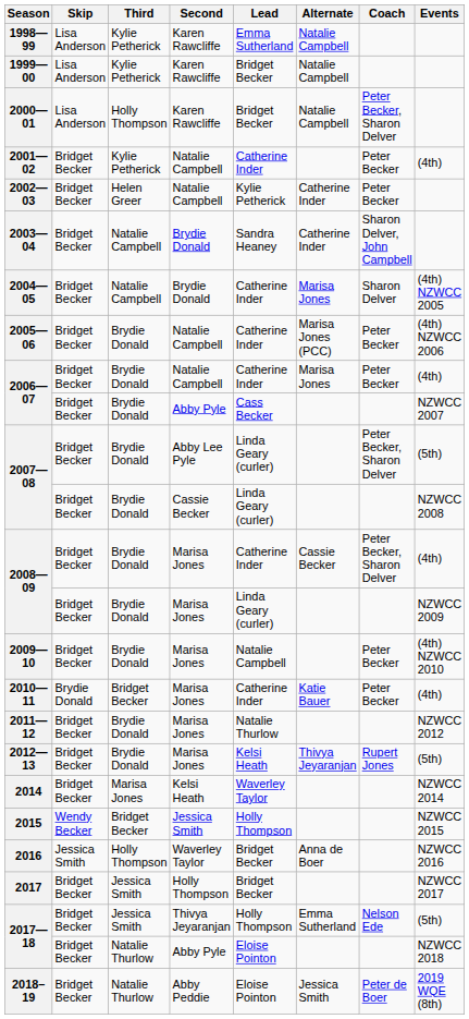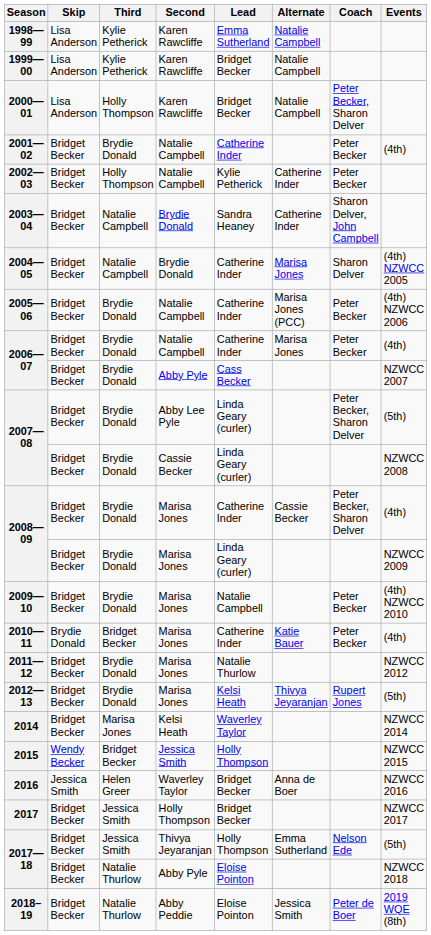2001—02 | Third: Kylie Petherick -> Brydie Donald
2002—03 | Third: Helen Greer -> Holly Thompson
2016 | Third: Holly Thompson -> Helen Greer
